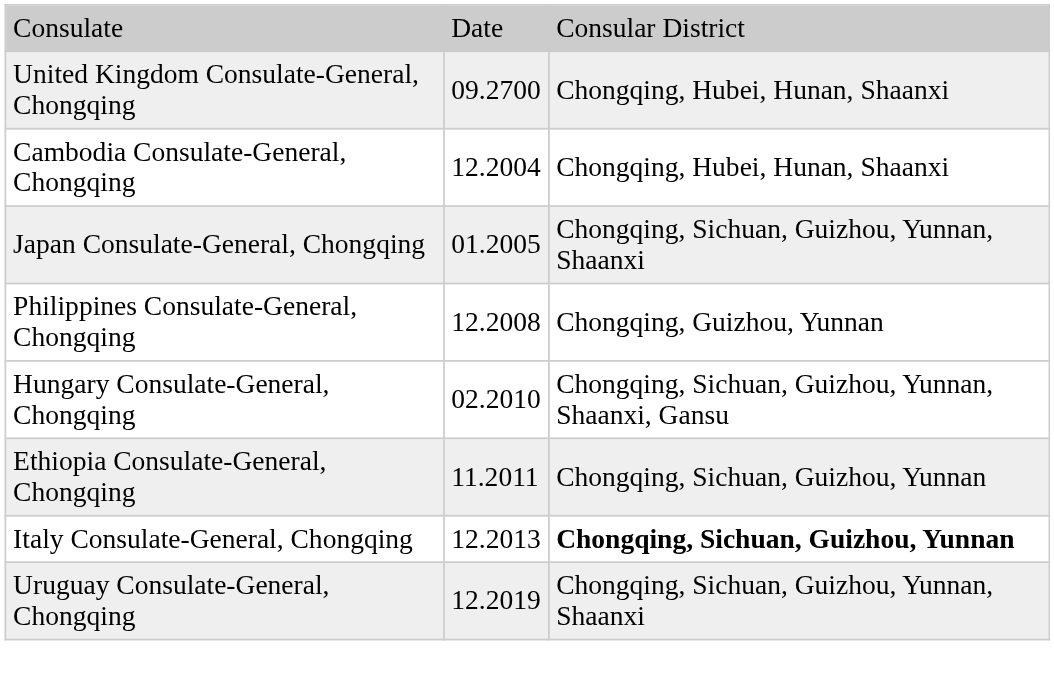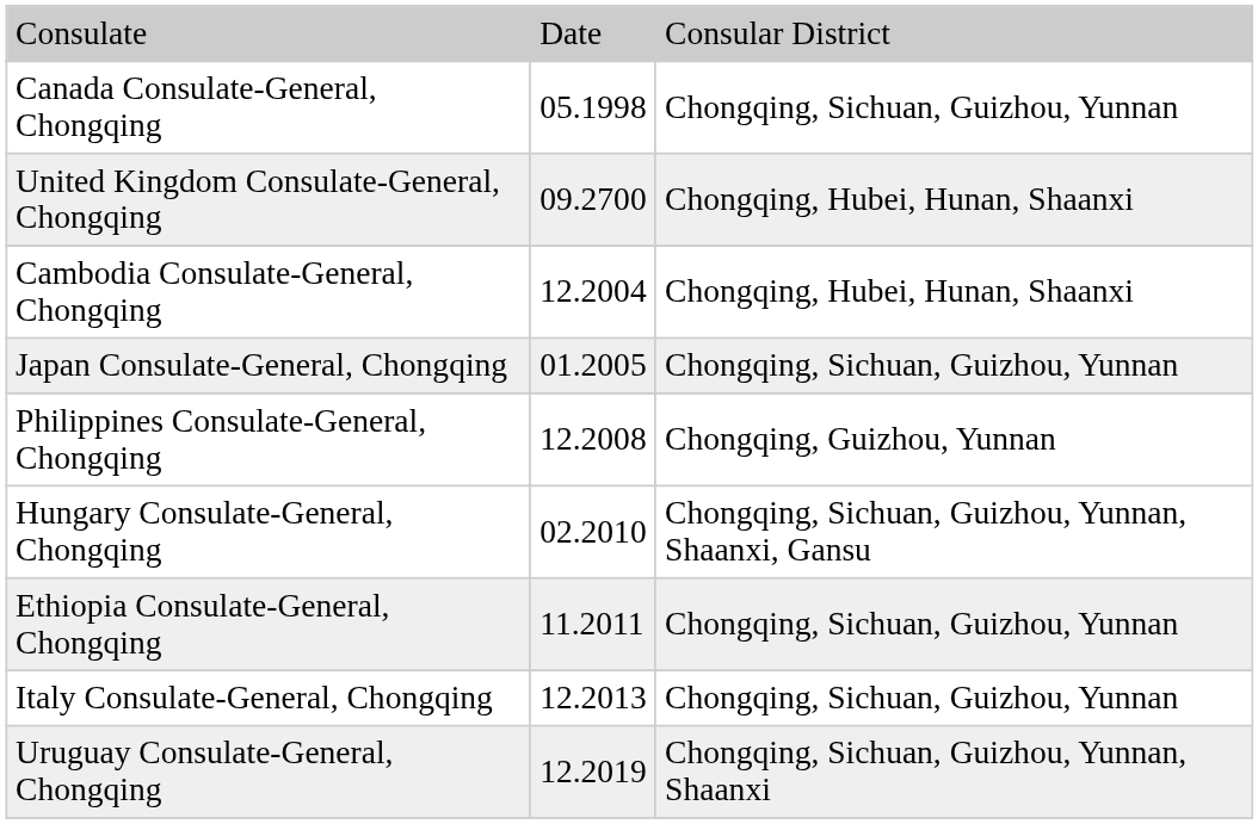+ row: Canada Consulate-General, Chongqing | 05.1998 | Chongqing, Sichuan, Guizhou, Yunnan
Japan Consulate-General, Chongqing | column 3: Chongqing, Sichuan, Guizhou, Yunnan, Shaanxi -> Chongqing, Sichuan, Guizhou, Yunnan
Italy Consulate-General, Chongqing | column 3: bold -> normal
